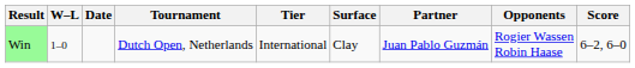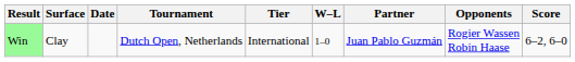columns swapped: W–L <-> Surface
